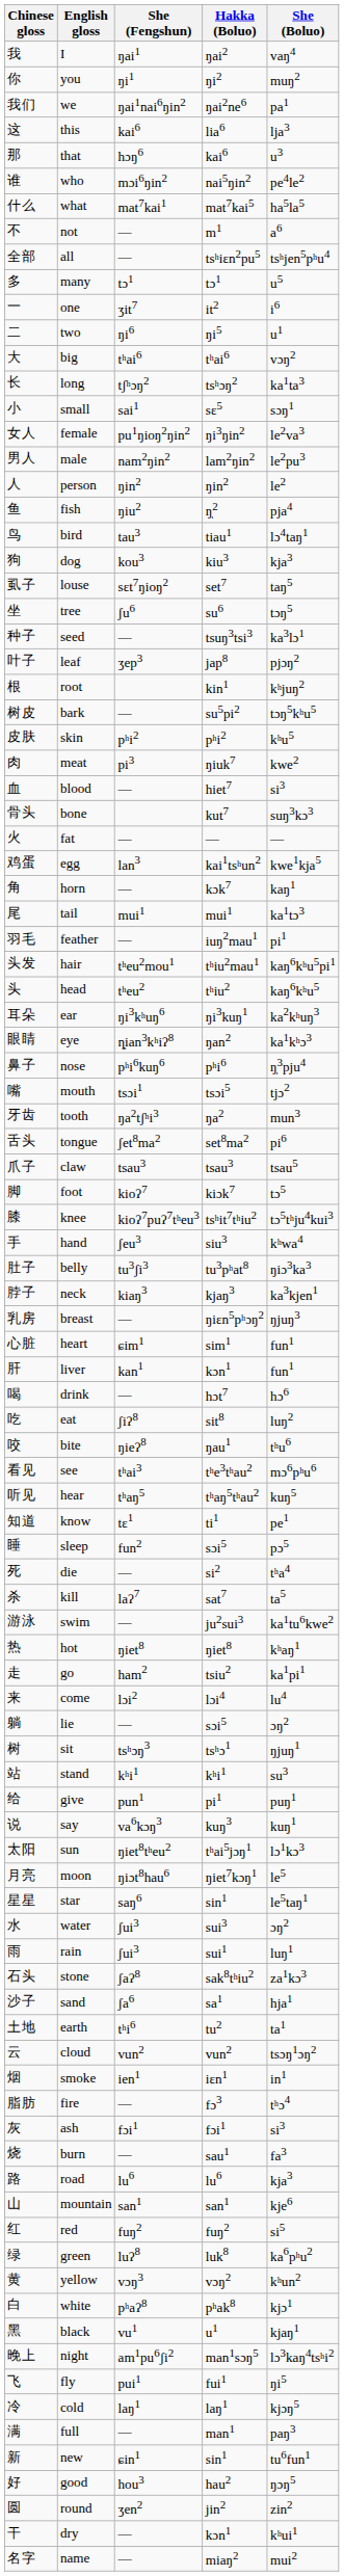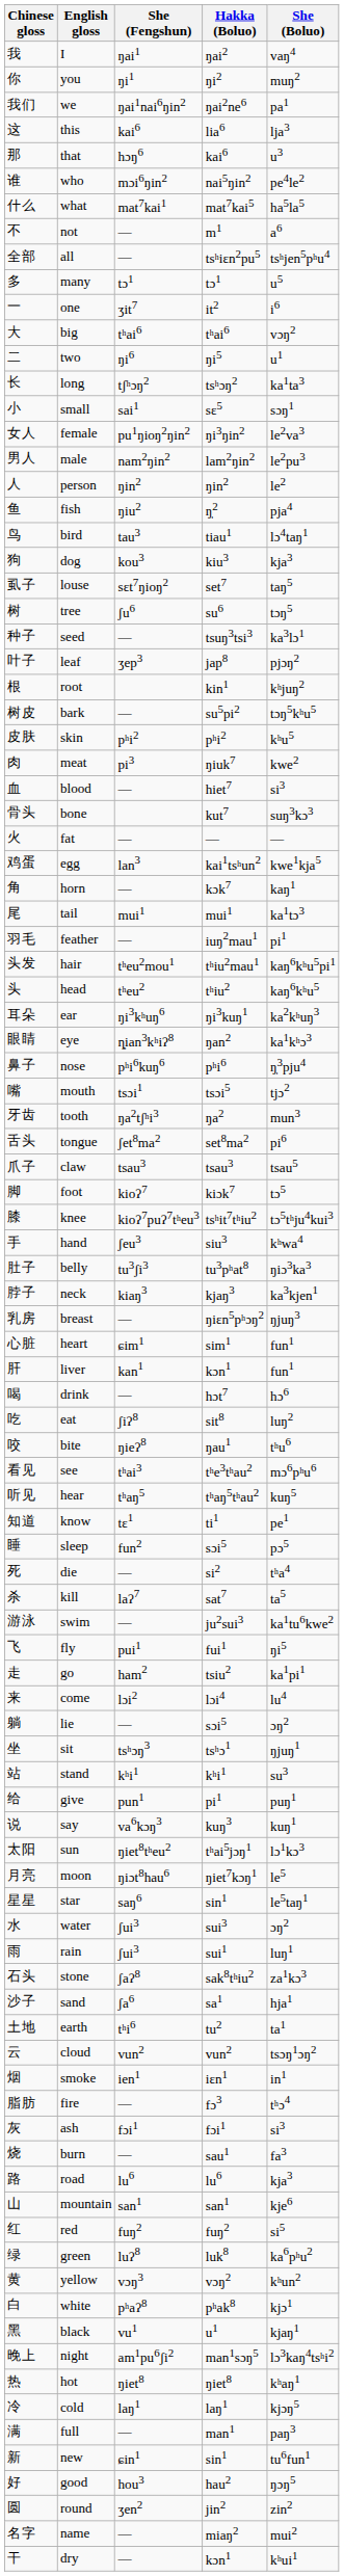rows swapped: two <-> big
tree | Chinese gloss: 坐 -> 树
rows swapped: fly <-> hot
sit | Chinese gloss: 树 -> 坐
rows swapped: dry <-> name
